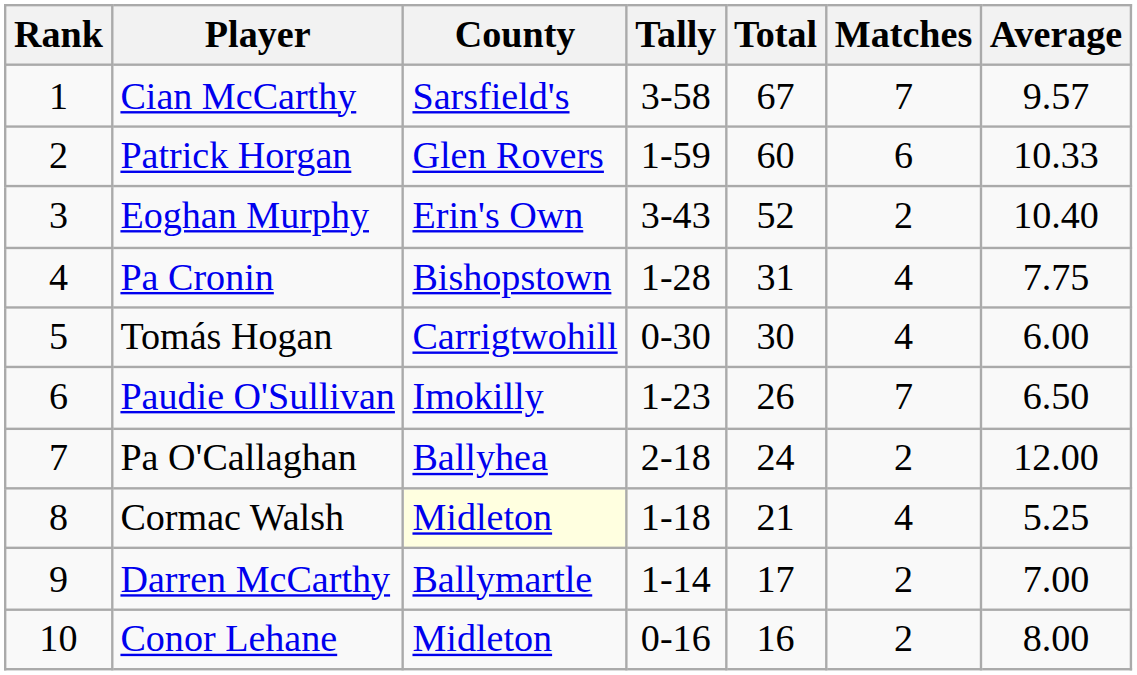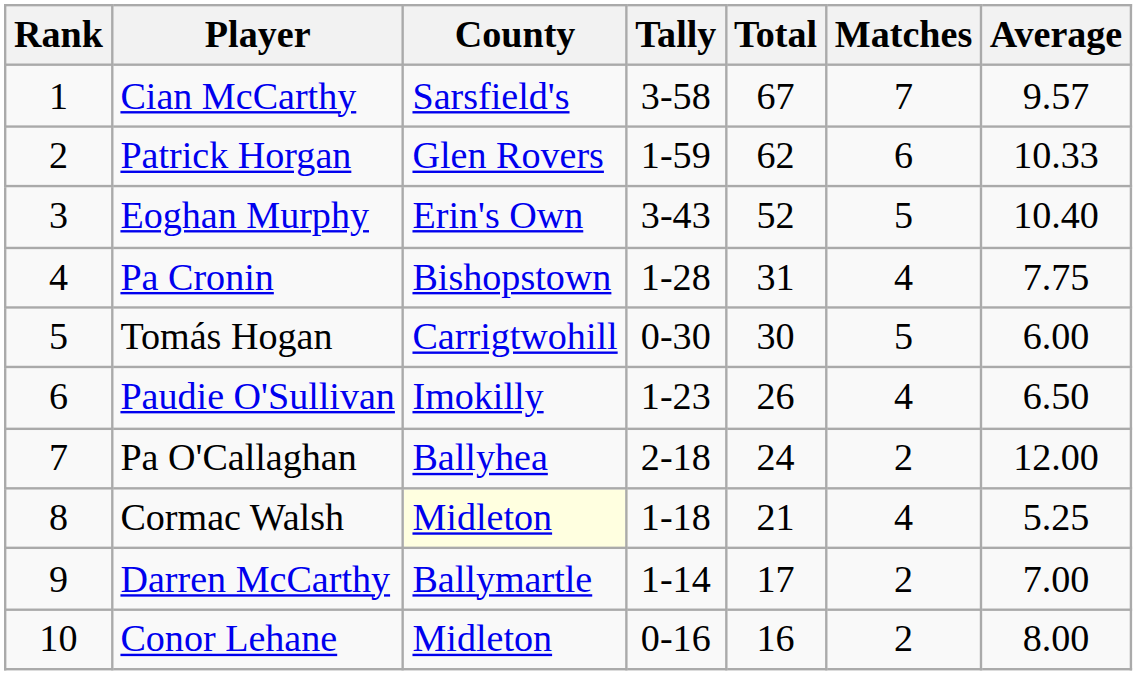Patrick Horgan | Total: 60 -> 62
Eoghan Murphy | Matches: 2 -> 5
Tomás Hogan | Matches: 4 -> 5
Paudie O'Sullivan | Matches: 7 -> 4
